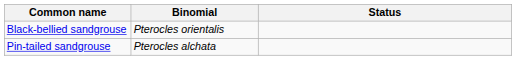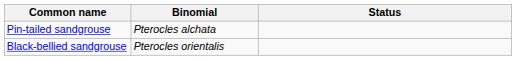rows swapped: Pin-tailed sandgrouse <-> Black-bellied sandgrouse
